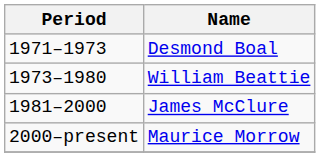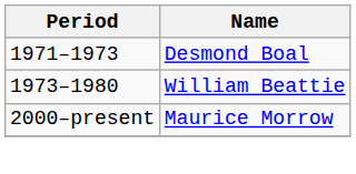- row: 1981–2000 | James McClure
